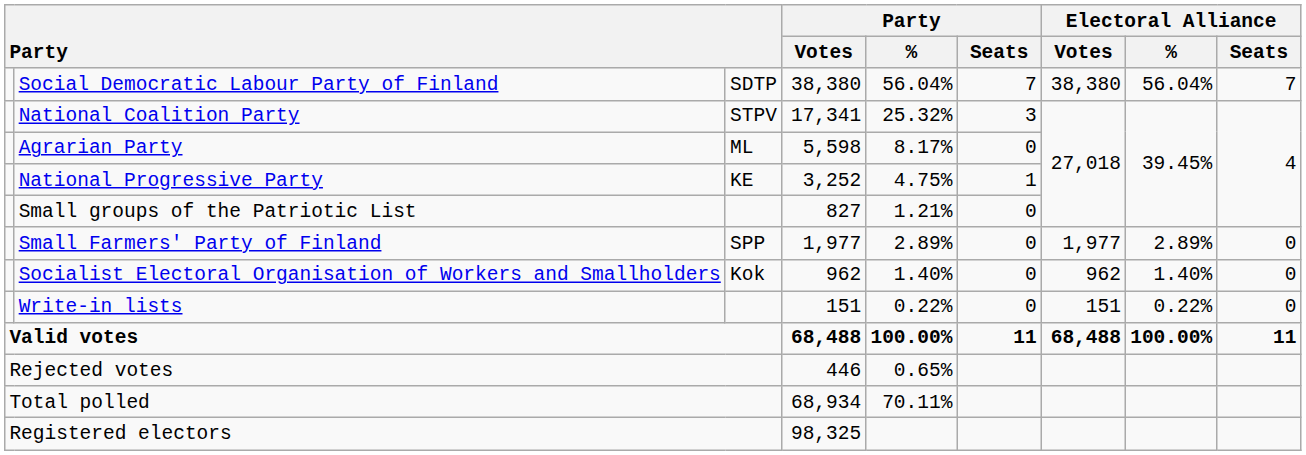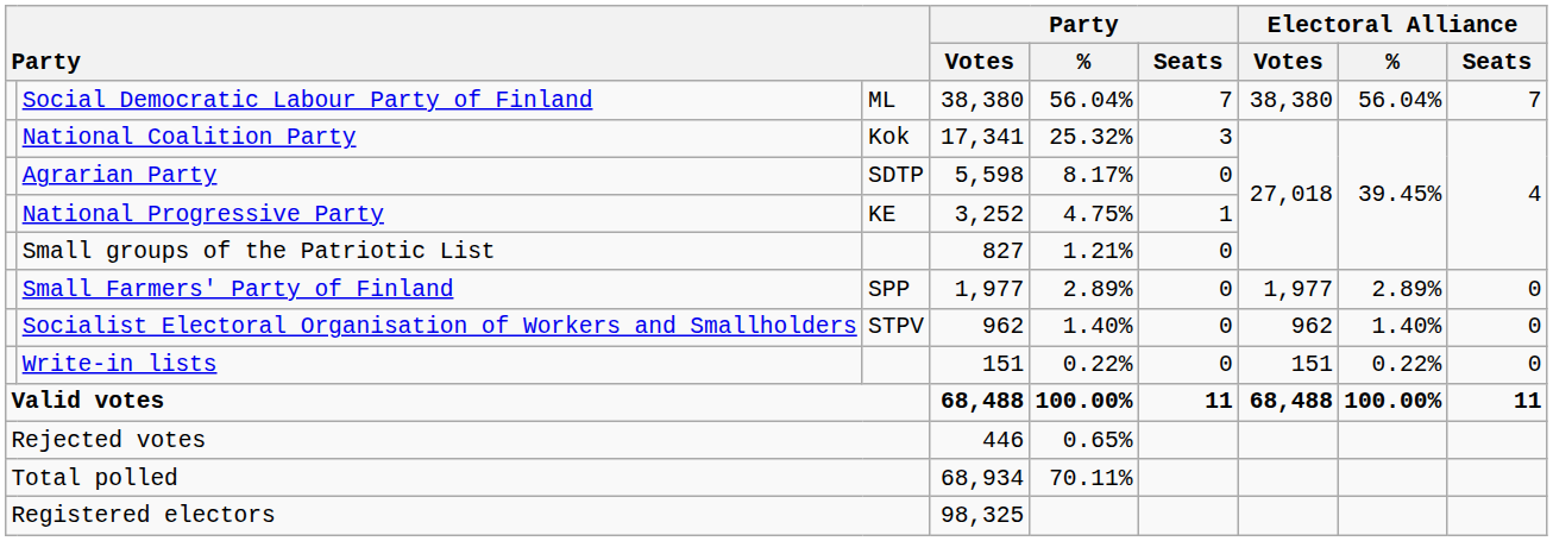Social Democratic Labour Party of Finland | column 3: SDTP -> ML
National Coalition Party | column 3: STPV -> Kok
Agrarian Party | column 3: ML -> SDTP
Socialist Electoral Organisation of Workers and Smallholders | column 3: Kok -> STPV
